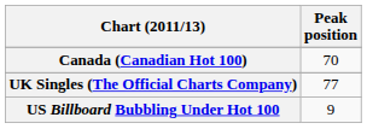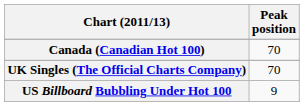UK Singles (The Official Charts Company) | Peak position: 77 -> 70
